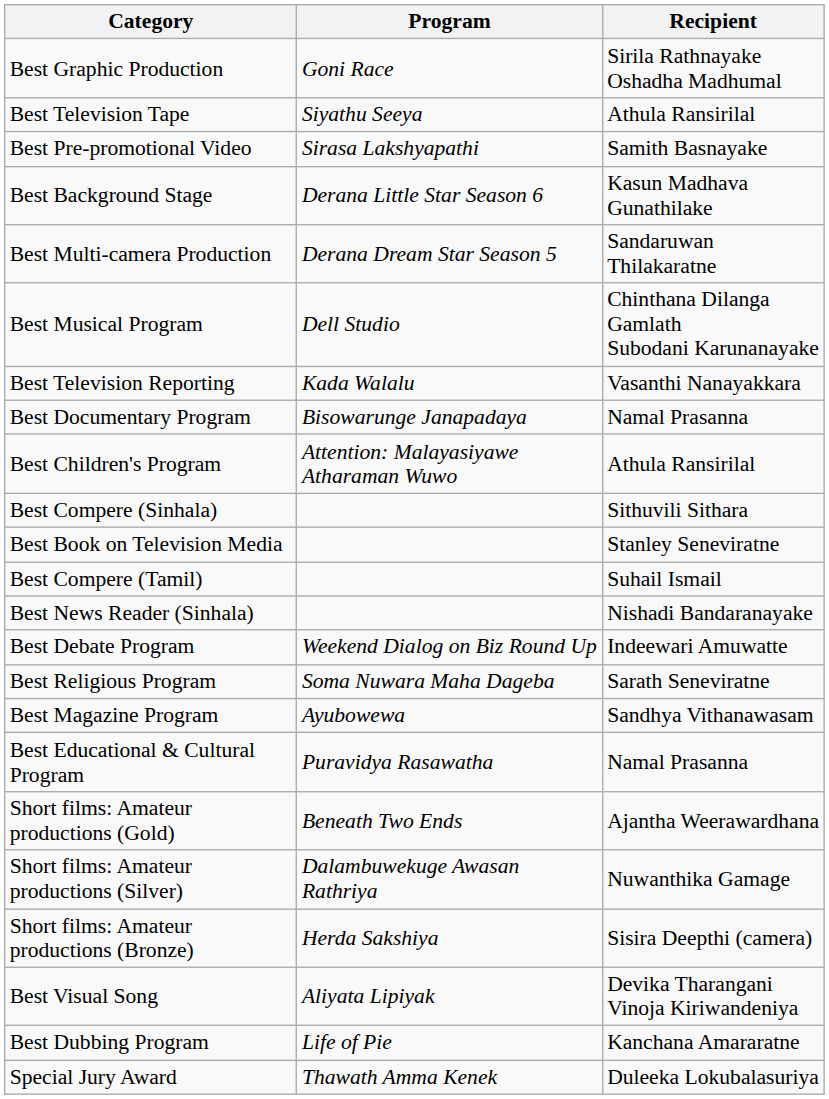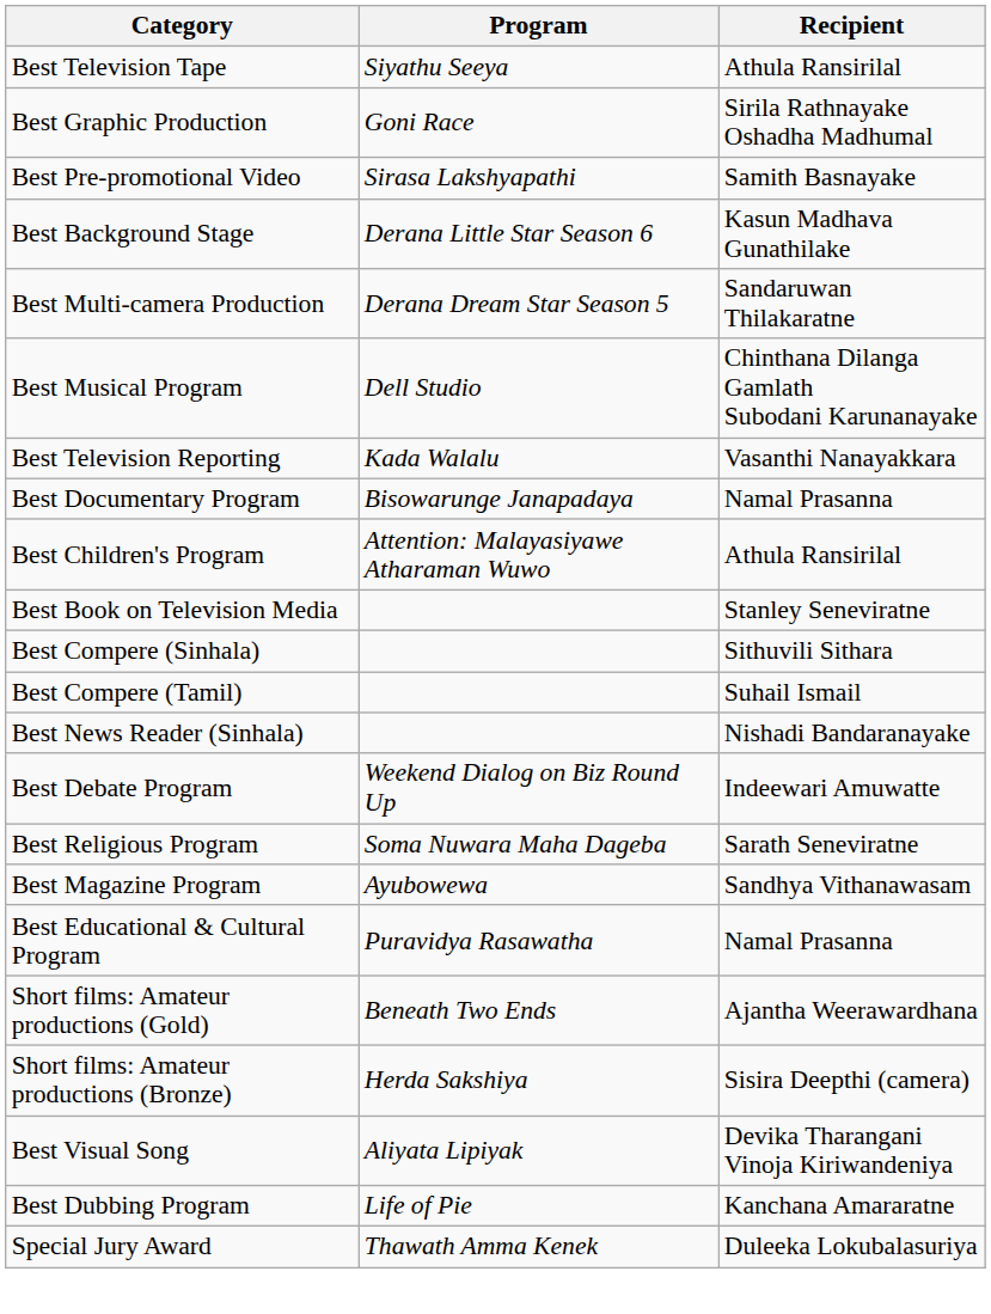rows swapped: Best Graphic Production <-> Best Television Tape
rows swapped: Best Book on Television Media <-> Best Compere (Sinhala)
- row: Short films: Amateur productions (Silver) | Dalambuwekuge Awasan Rathriya | Nuwanthika Gamage
